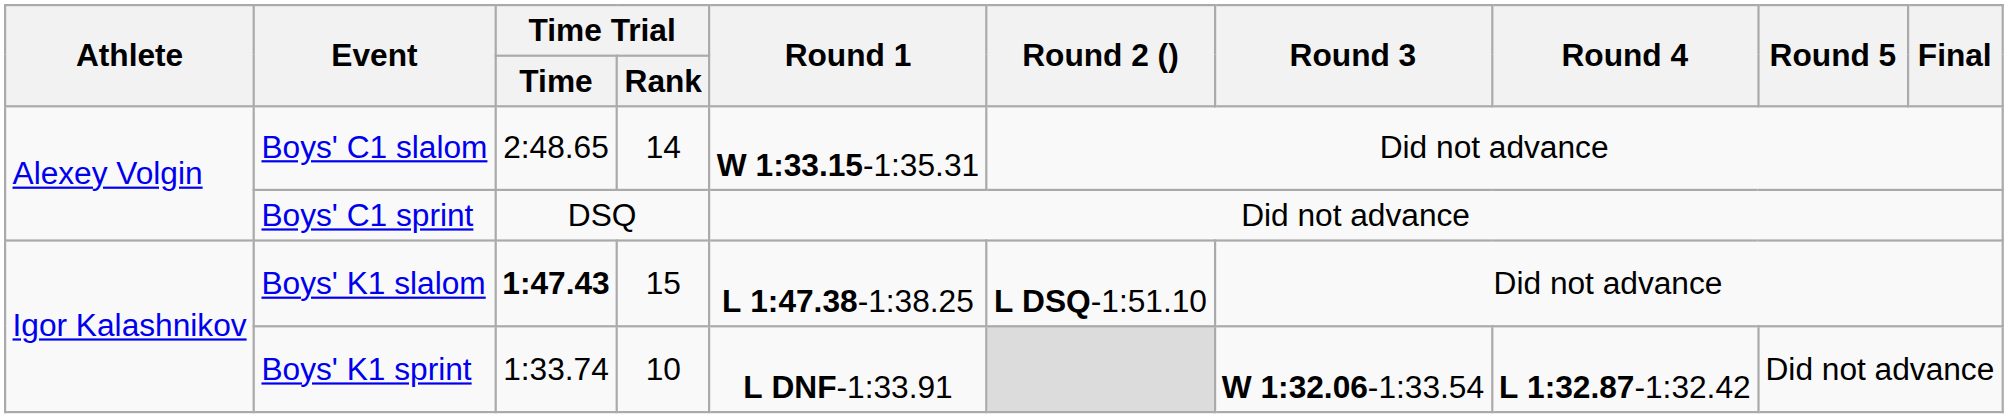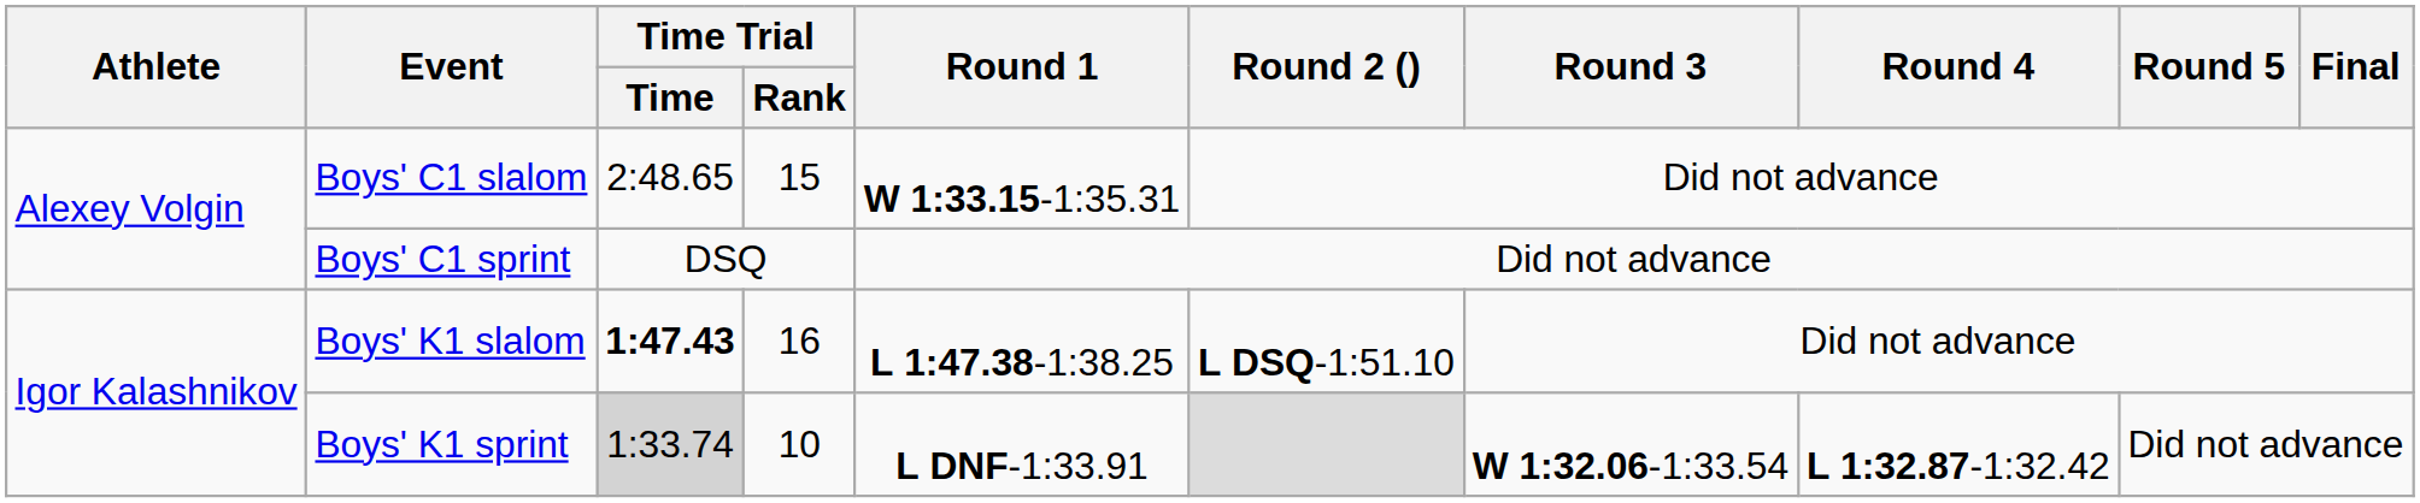Boys' C1 slalom | Time Trial / Rank: 14 -> 15
Boys' K1 slalom | Time Trial / Rank: 15 -> 16
Boys' K1 sprint | Time Trial / Time: no background -> lightgrey background
